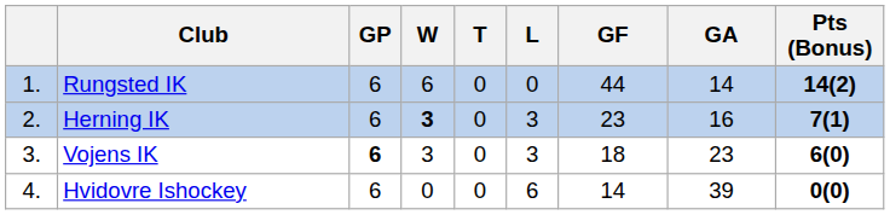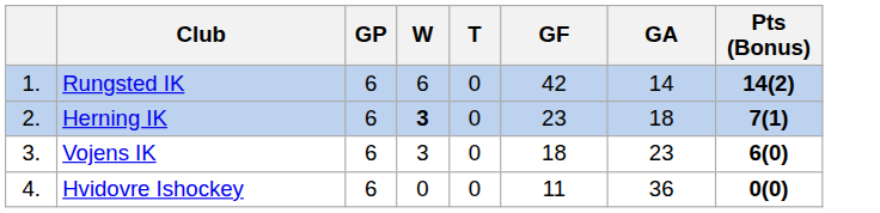- column: L | 0 | 3 | 3 | 6
Rungsted IK | GF: 44 -> 42
Herning IK | GA: 16 -> 18
Vojens IK | GP: bold -> normal
Hvidovre Ishockey | GF: 14 -> 11
Hvidovre Ishockey | GA: 39 -> 36
